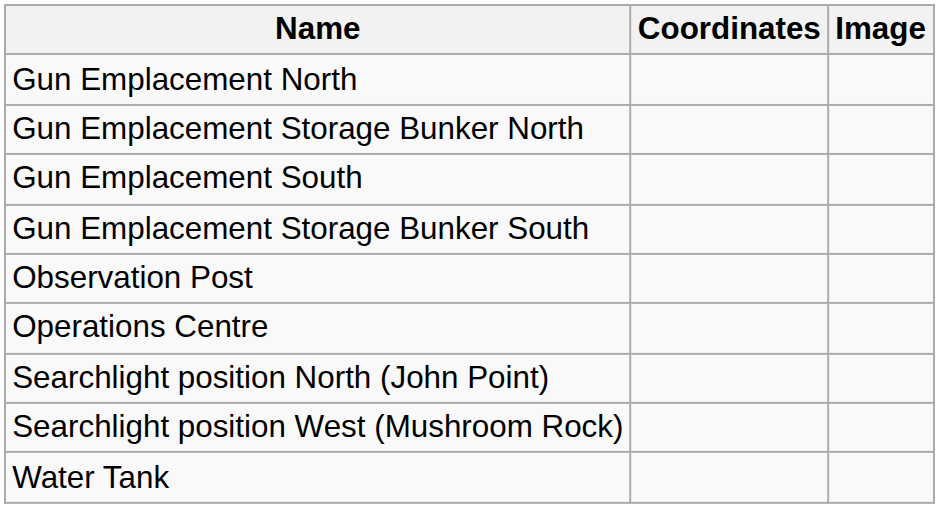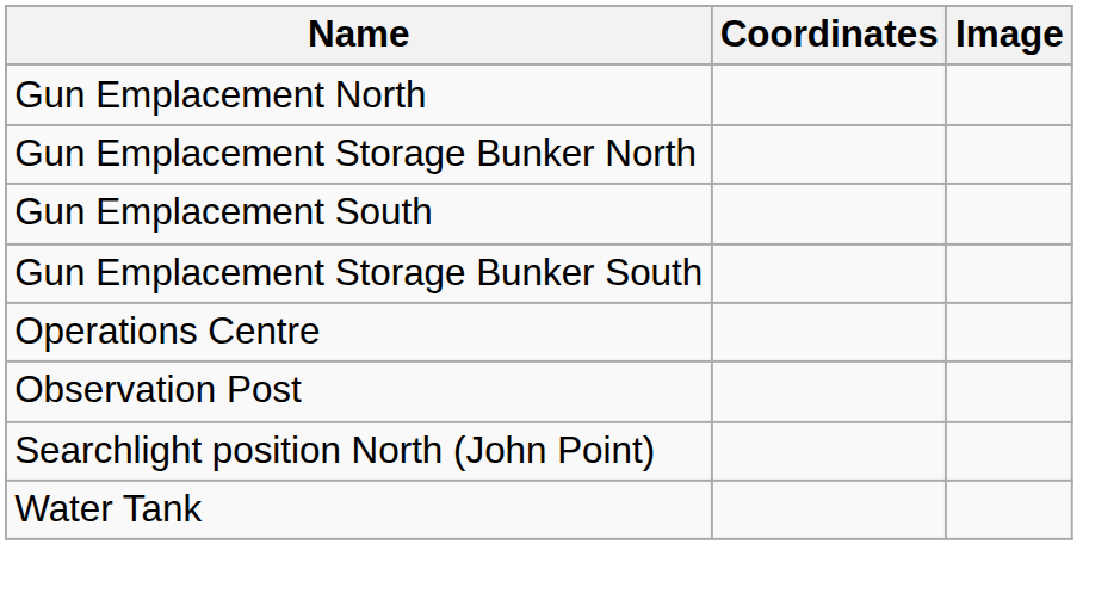rows swapped: Observation Post <-> Operations Centre
- row: Searchlight position West (Mushroom Rock)
